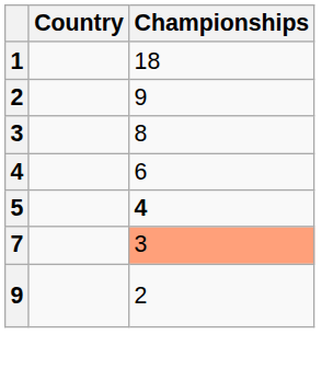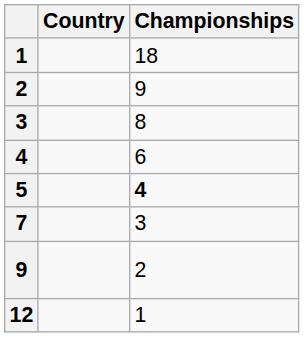7 | Championships: lightsalmon background -> no background
+ row: 12 | 1
